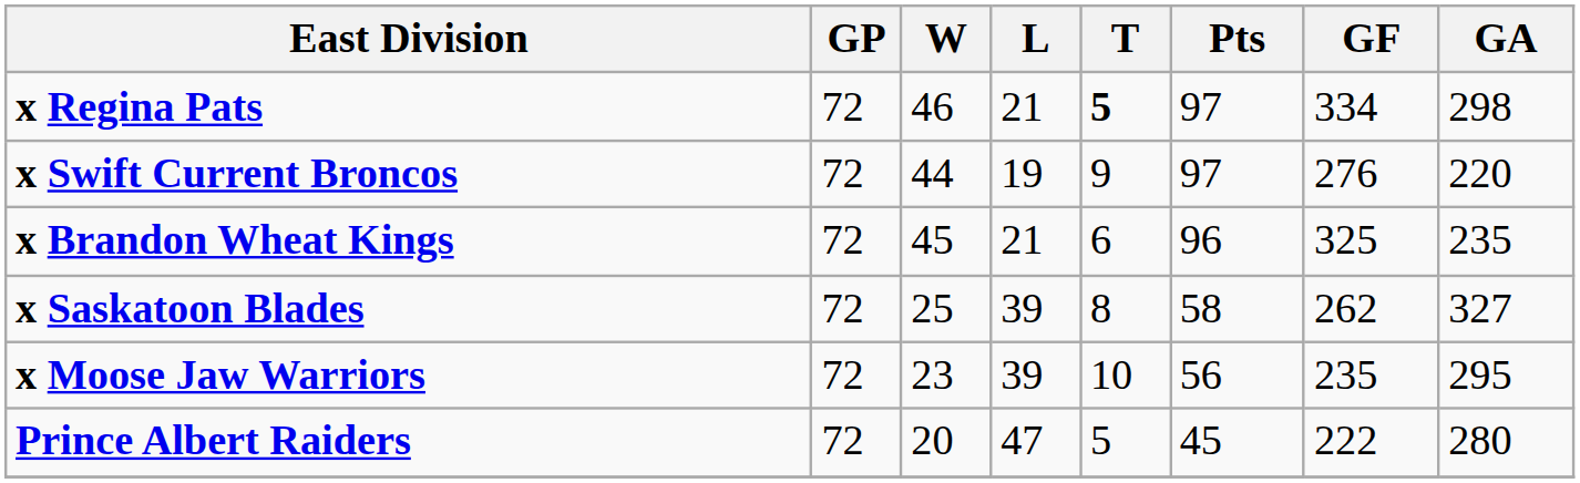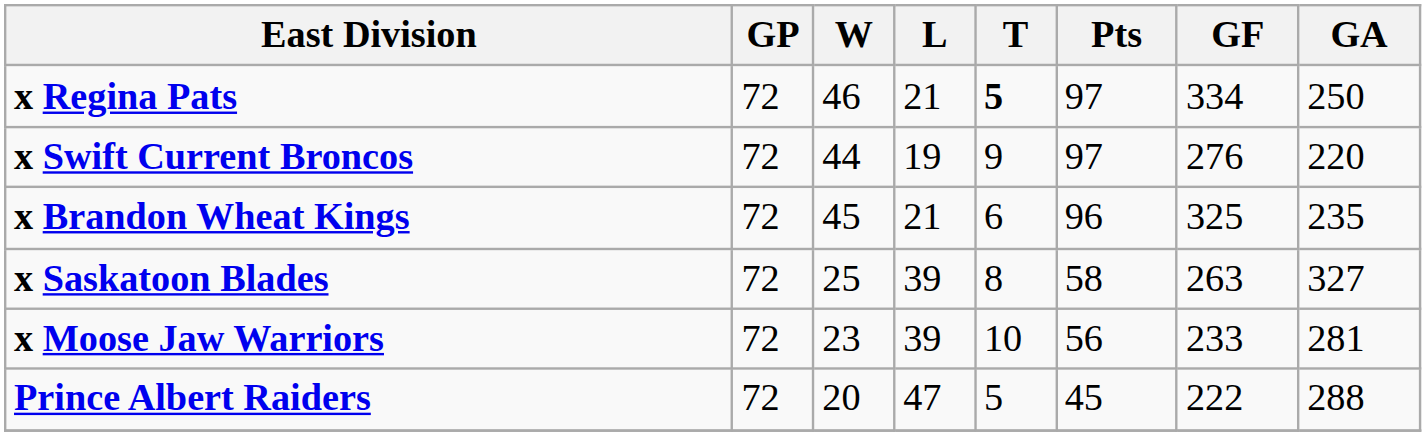x Regina Pats | GA: 298 -> 250
x Saskatoon Blades | GF: 262 -> 263
x Moose Jaw Warriors | GF: 235 -> 233
x Moose Jaw Warriors | GA: 295 -> 281
Prince Albert Raiders | GA: 280 -> 288
